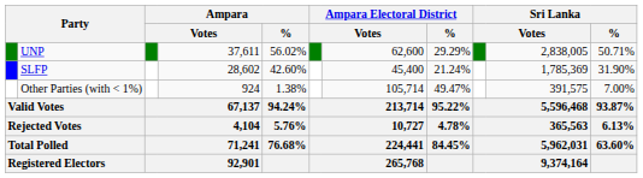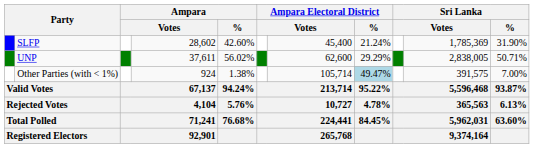rows swapped: UNP <-> SLFP
Other Parties (with < 1%) | Ampara Electoral District / %: no background -> lightblue background
